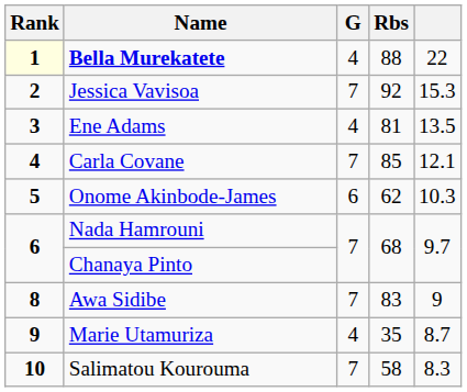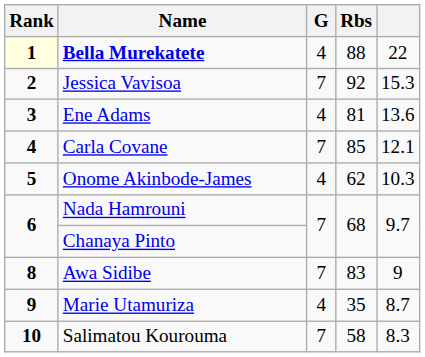Ene Adams | column 5: 13.5 -> 13.6
Onome Akinbode-James | G: 6 -> 4
